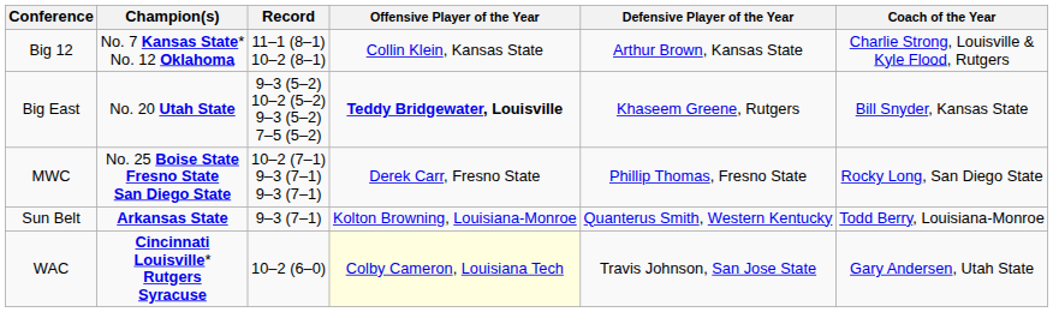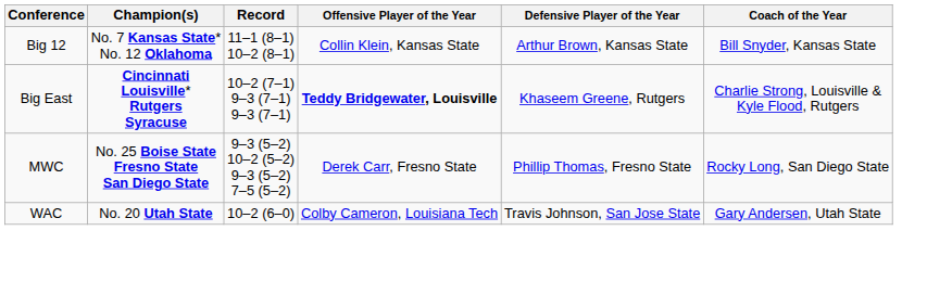Big 12 | Coach of the Year: Charlie Strong, Louisville & Kyle Flood, Rutgers -> Bill Snyder, Kansas State
Big East | Champion(s): No. 20 Utah State -> Cincinnati Louisville* Rutgers Syracuse
Big East | Record: 9–3 (5–2) 10–2 (5–2) 9–3 (5–2) 7–5 (5–2) -> 10–2 (7–1) 9–3 (7–1) 9–3 (7–1)
Big East | Coach of the Year: Bill Snyder, Kansas State -> Charlie Strong, Louisville & Kyle Flood, Rutgers
MWC | Record: 10–2 (7–1) 9–3 (7–1) 9–3 (7–1) -> 9–3 (5–2) 10–2 (5–2) 9–3 (5–2) 7–5 (5–2)
- row: Sun Belt | Arkansas State | 9–3 (7–1) | Kolton Browning, Louisiana-Monroe | Quanterus Smith, Western Kentucky | Todd Berry, Louisiana-Monroe
WAC | Champion(s): Cincinnati Louisville* Rutgers Syracuse -> No. 20 Utah State
WAC | Offensive Player of the Year: lightyellow background -> no background
